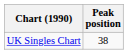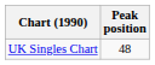UK Singles Chart | Peak position: 38 -> 48
